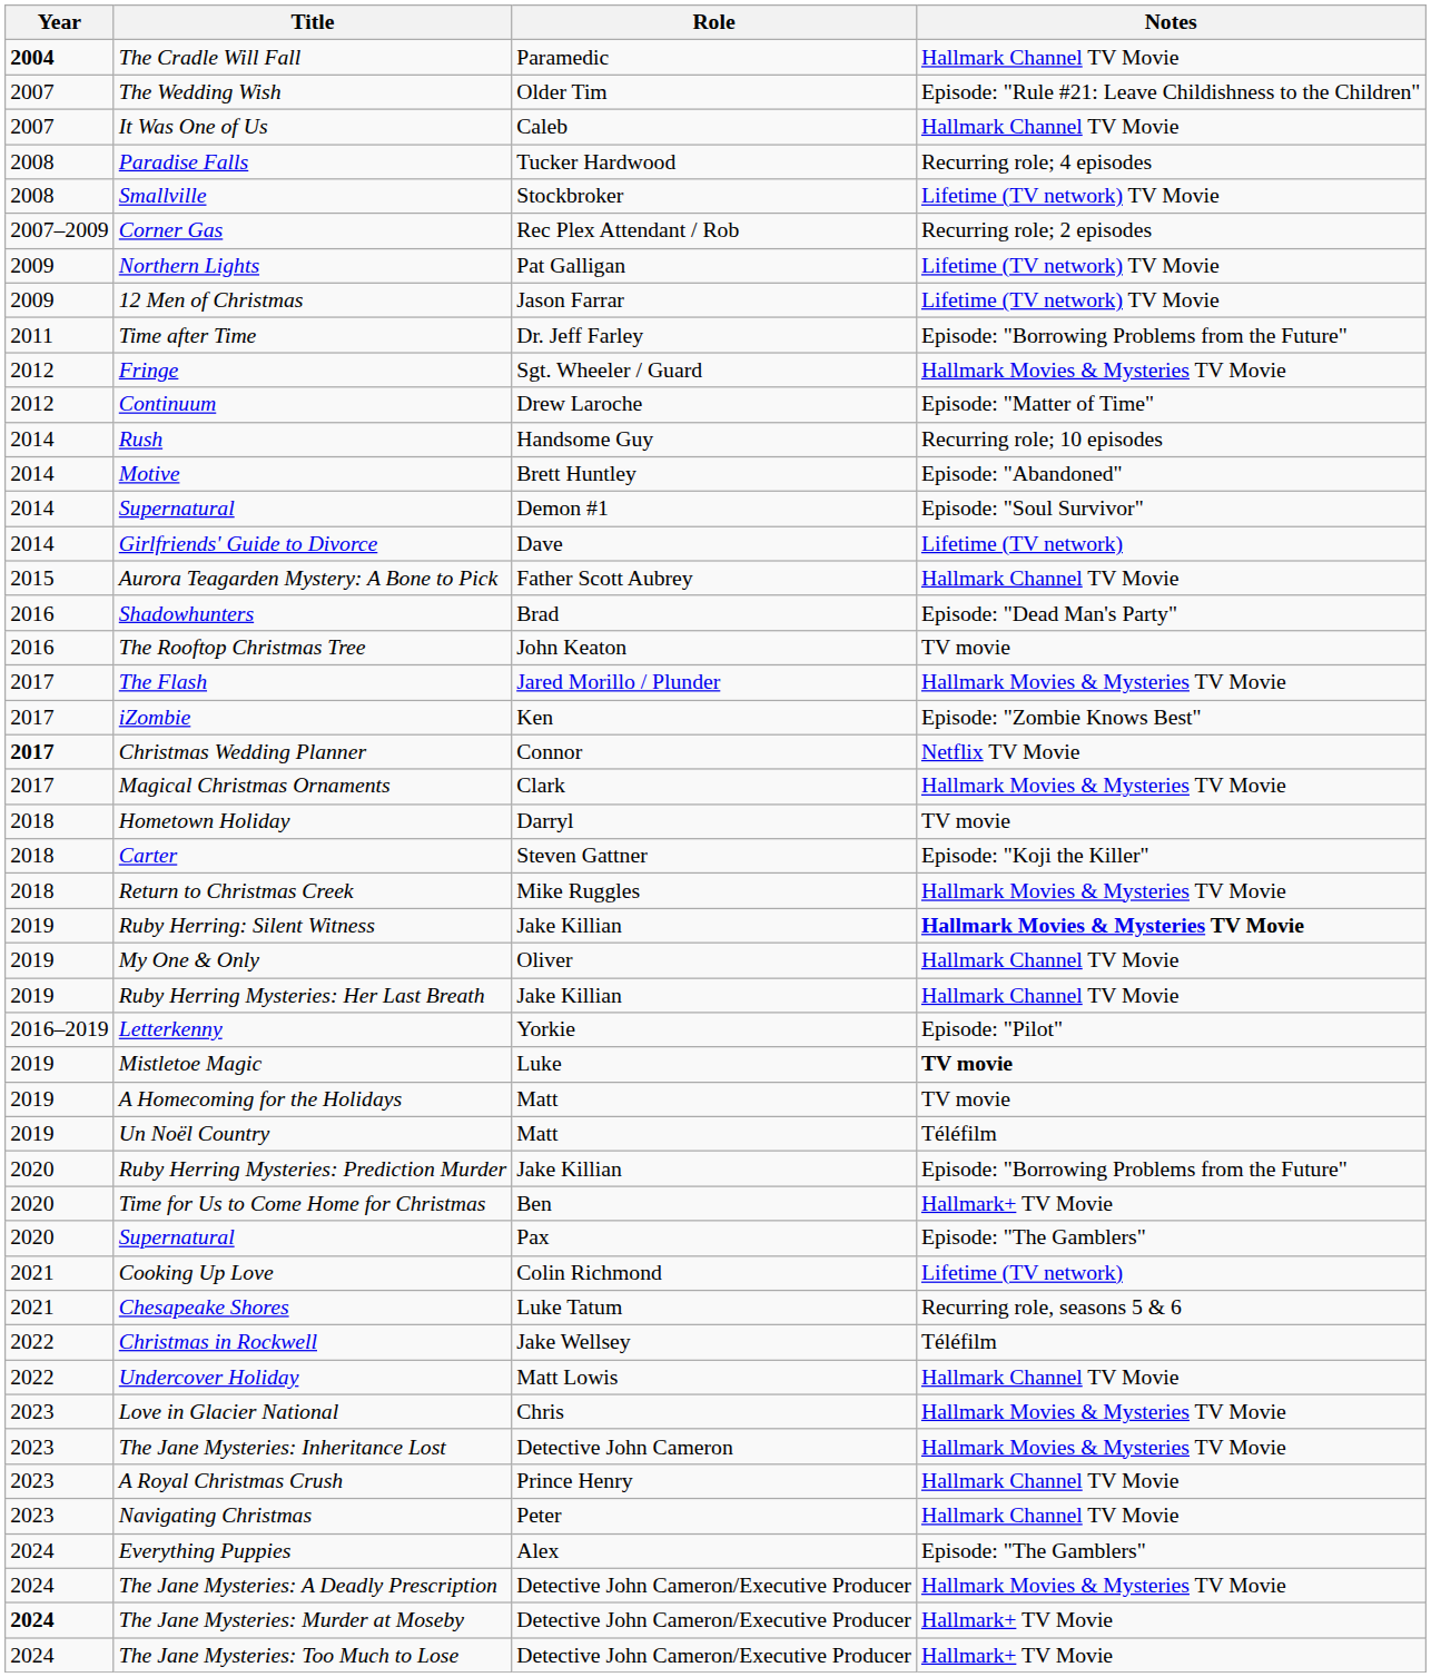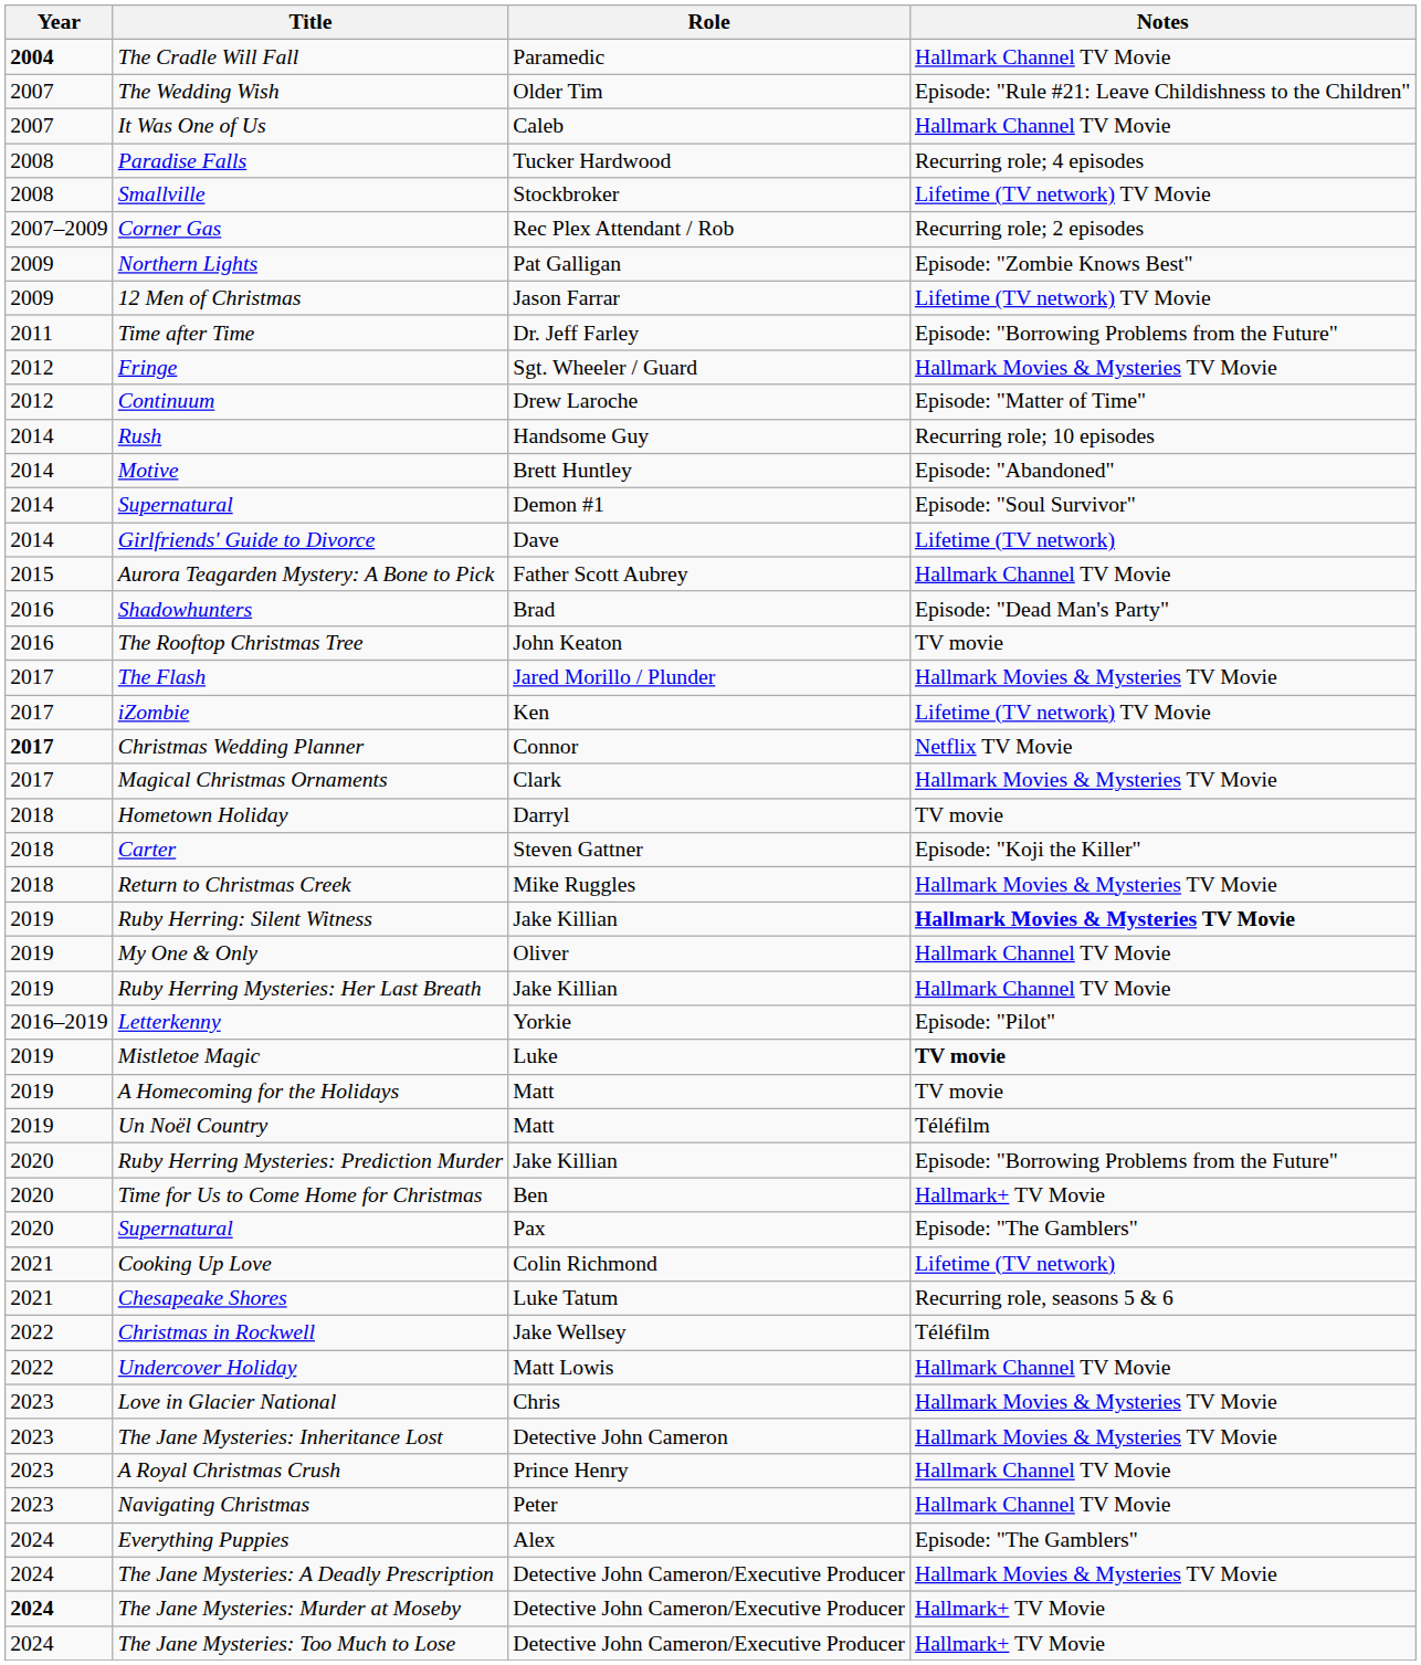Northern Lights | Notes: Lifetime (TV network) TV Movie -> Episode: "Zombie Knows Best"
iZombie | Notes: Episode: "Zombie Knows Best" -> Lifetime (TV network) TV Movie
